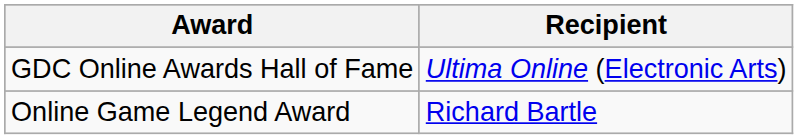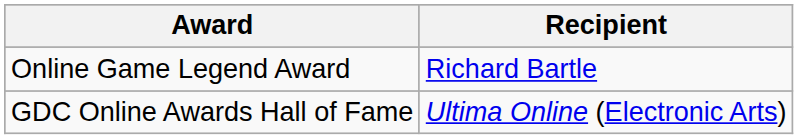rows swapped: Online Game Legend Award <-> GDC Online Awards Hall of Fame
